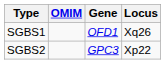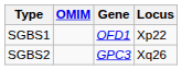SGBS1 | Locus: Xq26 -> Xp22
SGBS2 | Locus: Xp22 -> Xq26
